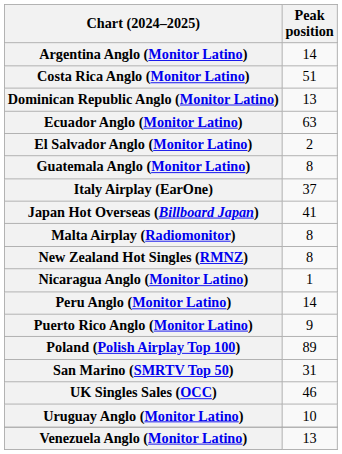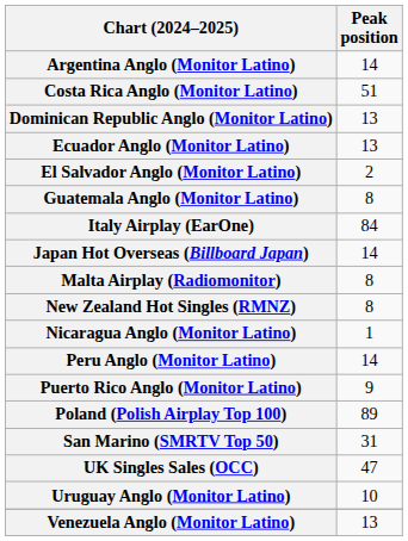Ecuador Anglo (Monitor Latino) | Peak position: 63 -> 13
Italy Airplay (EarOne) | Peak position: 37 -> 84
Japan Hot Overseas (Billboard Japan) | Peak position: 41 -> 14
UK Singles Sales (OCC) | Peak position: 46 -> 47
